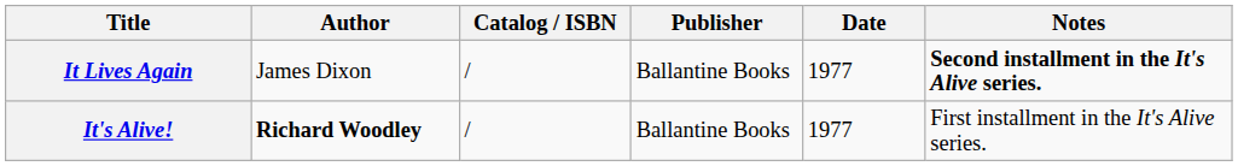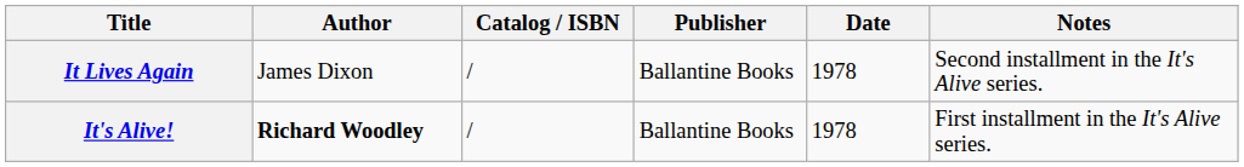It Lives Again | Date: 1977 -> 1978
It Lives Again | Notes: bold -> normal
It's Alive! | Date: 1977 -> 1978
